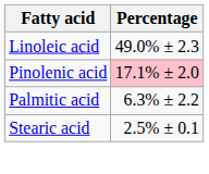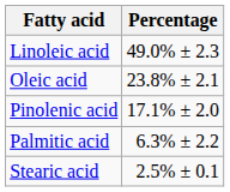+ row: Oleic acid | 23.8% ± 2.1
Pinolenic acid | Percentage: pink background -> no background
